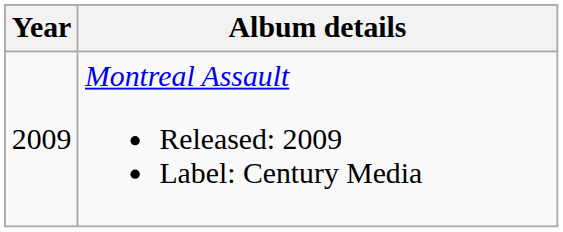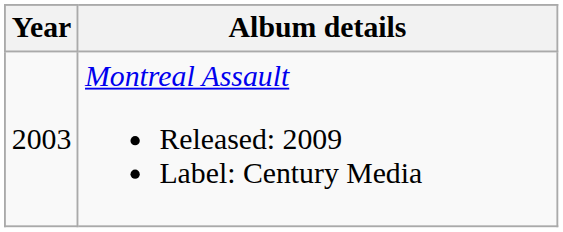Montreal Assault Released: 2009 Label: Century Media | Year: 2009 -> 2003
